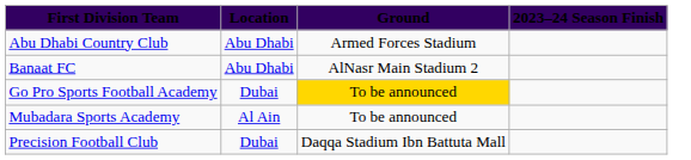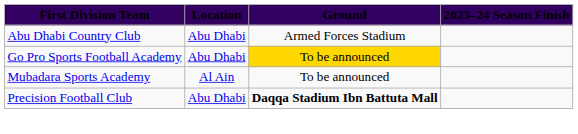- row: Banaat FC | Abu Dhabi | AlNasr Main Stadium 2
Go Pro Sports Football Academy | Location: Dubai -> Abu Dhabi
Precision Football Club | Location: Dubai -> Abu Dhabi
Precision Football Club | Ground: normal -> bold
